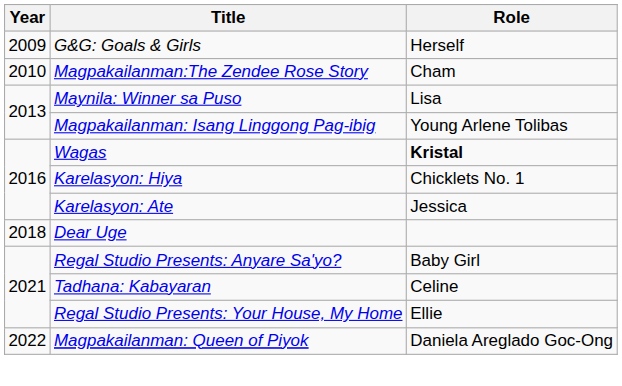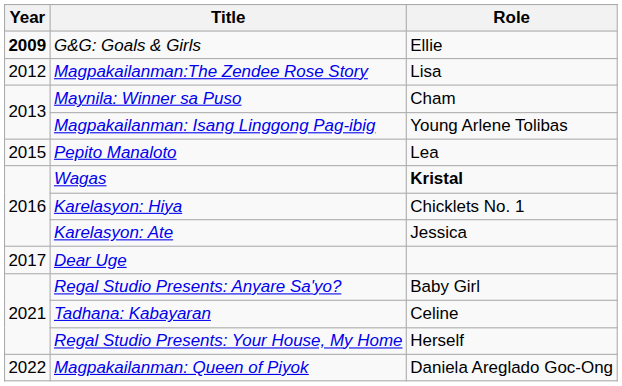G&G: Goals & Girls | Year: normal -> bold
G&G: Goals & Girls | Role: Herself -> Ellie
Magpakailanman:The Zendee Rose Story | Year: 2010 -> 2012
Magpakailanman:The Zendee Rose Story | Role: Cham -> Lisa
Maynila: Winner sa Puso | Role: Lisa -> Cham
+ row: 2015 | Pepito Manaloto | Lea
Dear Uge | Year: 2018 -> 2017
Regal Studio Presents: Your House, My Home | Role: Ellie -> Herself
